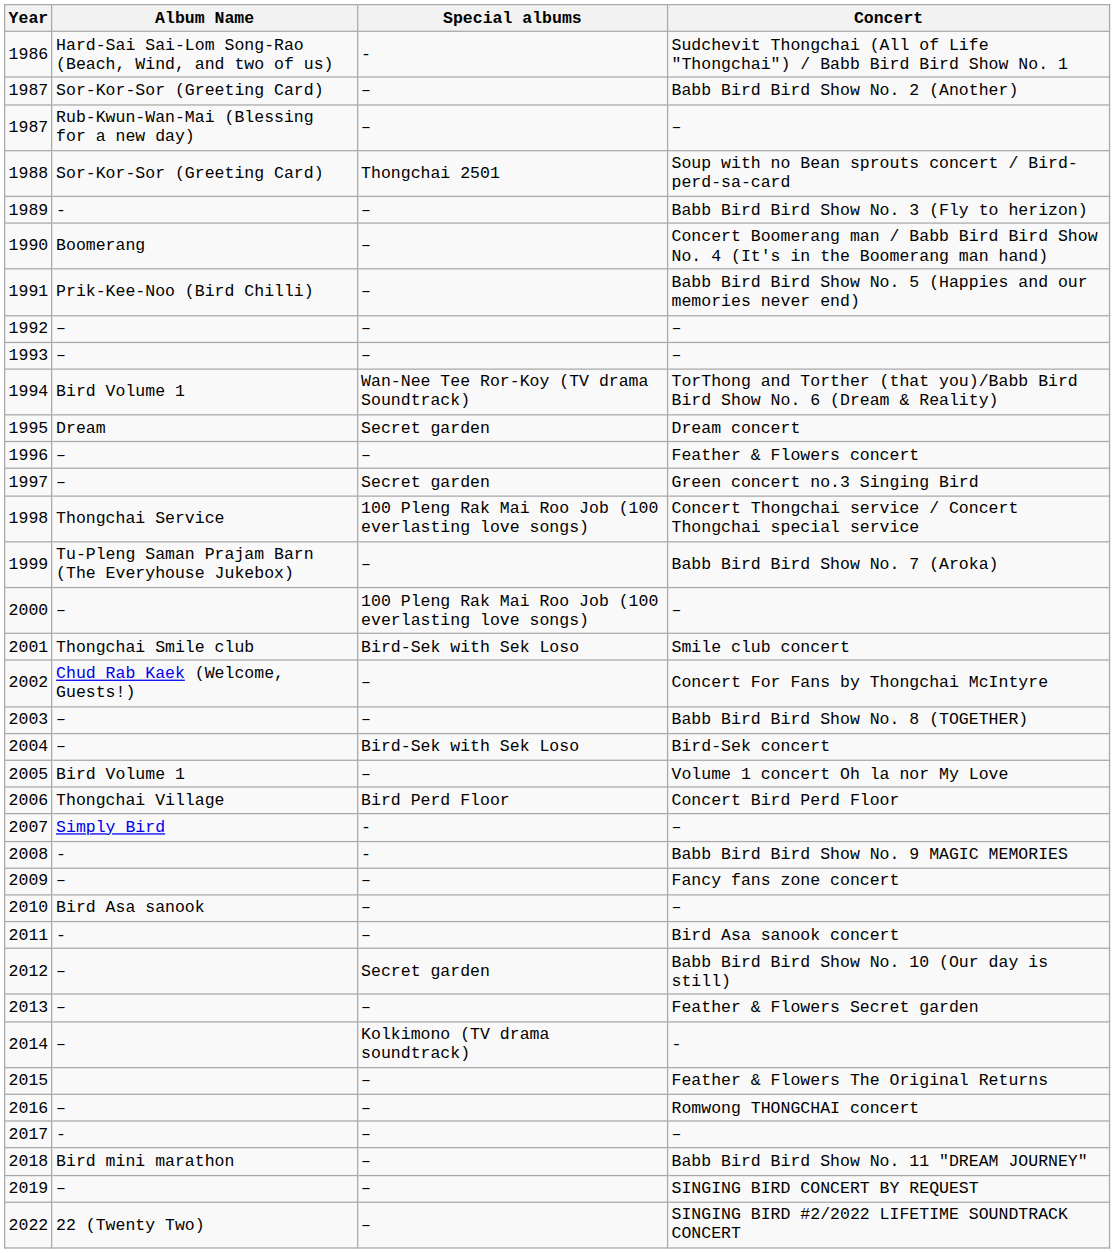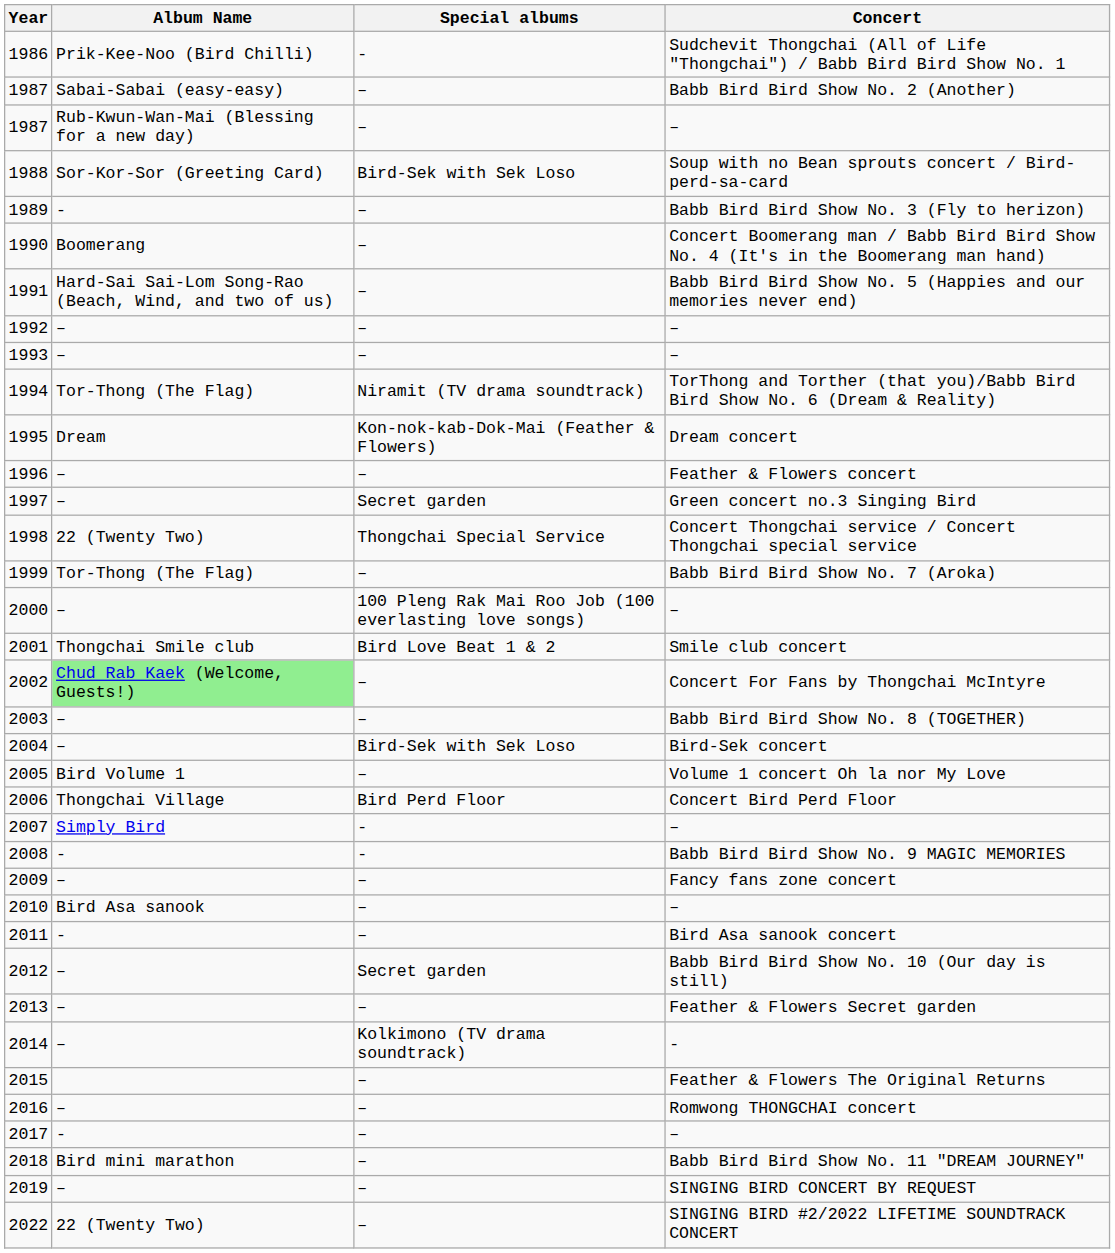1986 | Album Name: Hard-Sai Sai-Lom Song-Rao (Beach, Wind, and two of us) -> Prik-Kee-Noo (Bird Chilli)
1987 / Babb Bird Bird Show No. 2 (Another) | Album Name: Sor-Kor-Sor (Greeting Card) -> Sabai-Sabai (easy-easy)
1988 | Special albums: Thongchai 2501 -> Bird-Sek with Sek Loso
1991 | Album Name: Prik-Kee-Noo (Bird Chilli) -> Hard-Sai Sai-Lom Song-Rao (Beach, Wind, and two of us)
1994 | Album Name: Bird Volume 1 -> Tor-Thong (The Flag)
1994 | Special albums: Wan-Nee Tee Ror-Koy (TV drama Soundtrack) -> Niramit (TV drama soundtrack)
1995 | Special albums: Secret garden -> Kon-nok-kab-Dok-Mai (Feather & Flowers)
1998 | Album Name: Thongchai Service -> 22 (Twenty Two)
1998 | Special albums: 100 Pleng Rak Mai Roo Job (100 everlasting love songs) -> Thongchai Special Service
1999 | Album Name: Tu-Pleng Saman Prajam Barn (The Everyhouse Jukebox) -> Tor-Thong (The Flag)
2001 | Special albums: Bird-Sek with Sek Loso -> Bird Love Beat 1 & 2
2002 | Album Name: no background -> lightgreen background
